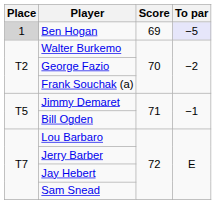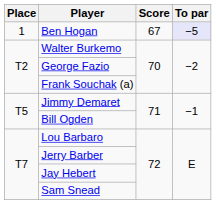Ben Hogan | Place: lightgrey background -> no background
Ben Hogan | Score: 69 -> 67
